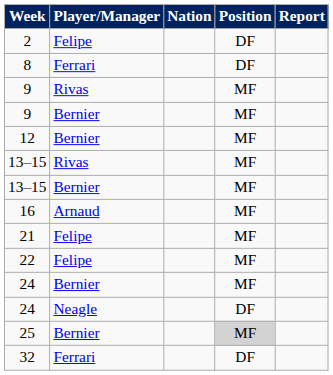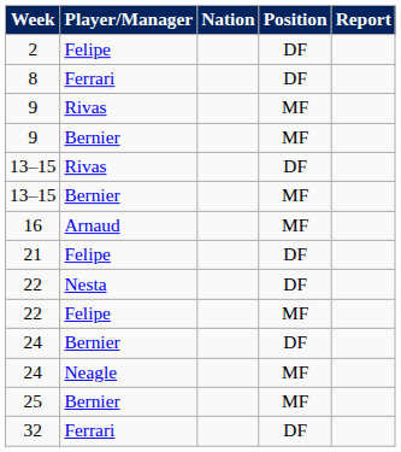- row: 12 | Bernier | MF
13–15 / Rivas | Position: MF -> DF
21 | Position: MF -> DF
+ row: 22 | Nesta | DF
24 / Bernier | Position: MF -> DF
24 / Neagle | Position: DF -> MF
25 | Position: lightgrey background -> no background
